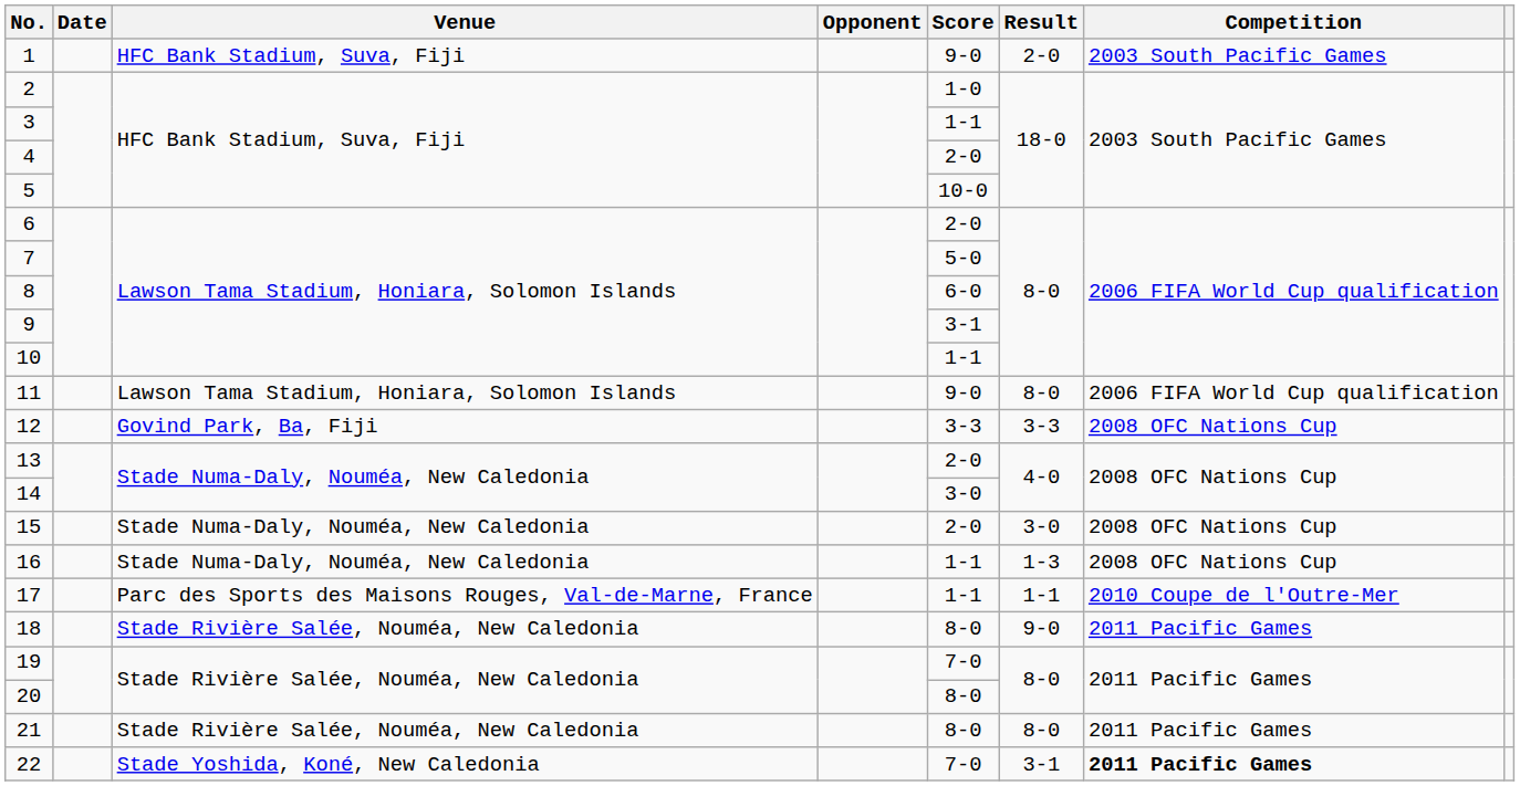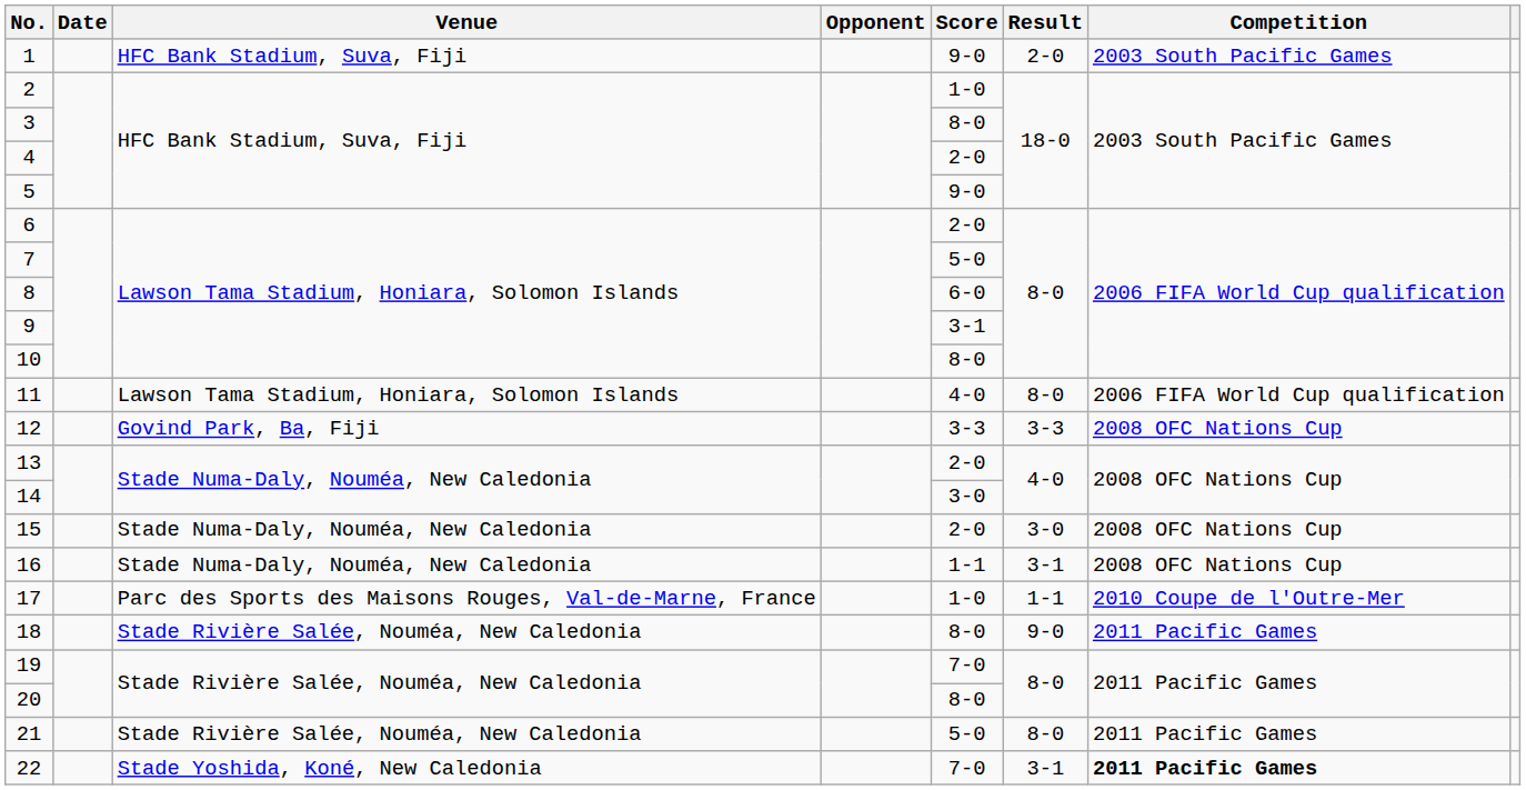3 | Score: 1-1 -> 8-0
5 | Score: 10-0 -> 9-0
10 | Score: 1-1 -> 8-0
11 | Score: 9-0 -> 4-0
16 | Result: 1-3 -> 3-1
17 | Score: 1-1 -> 1-0
21 | Score: 8-0 -> 5-0
